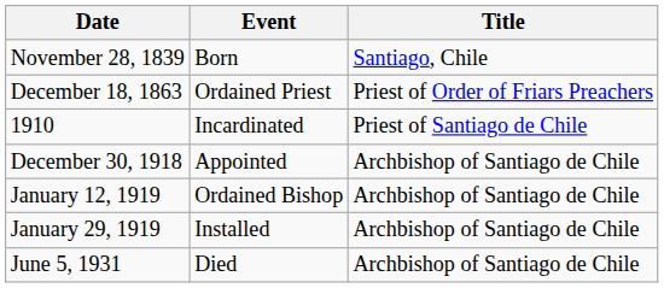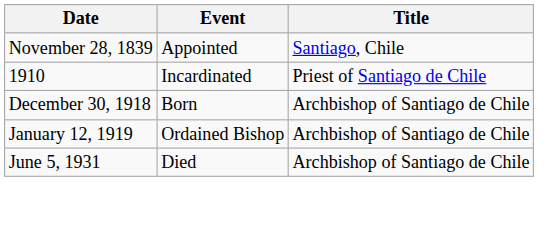November 28, 1839 | Event: Born -> Appointed
- row: December 18, 1863 | Ordained Priest | Priest of Order of Friars Preachers
December 30, 1918 | Event: Appointed -> Born
- row: January 29, 1919 | Installed | Archbishop of Santiago de Chile
